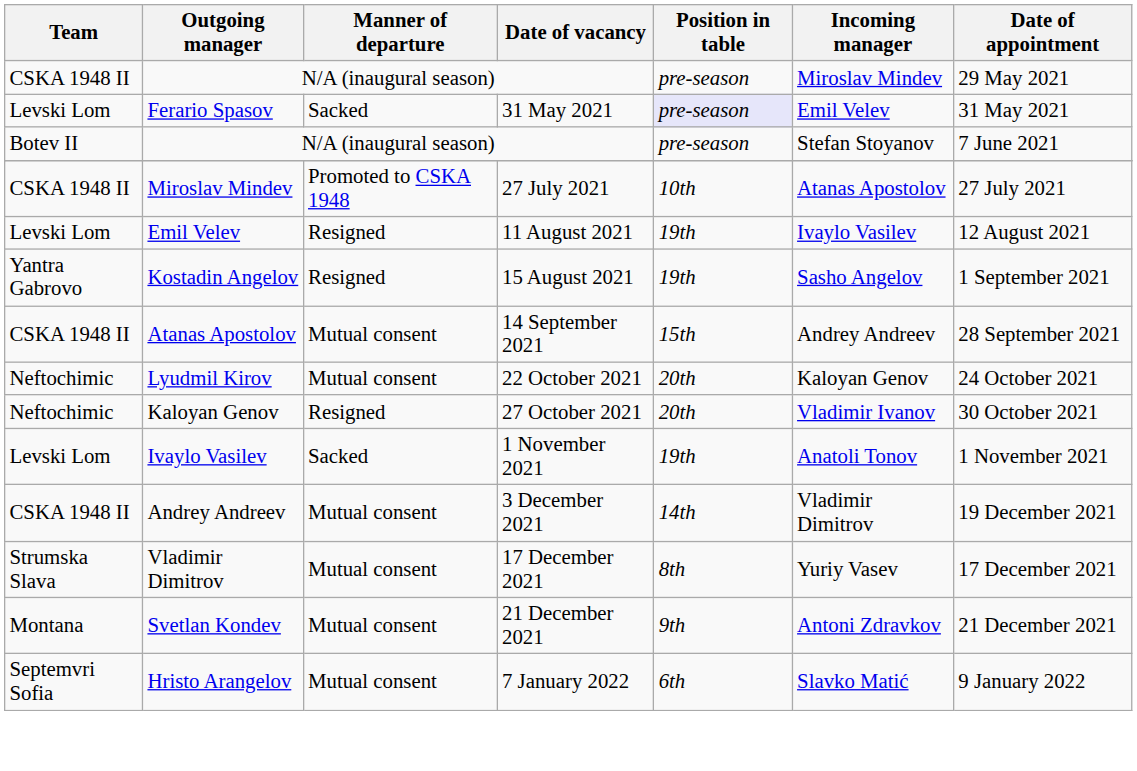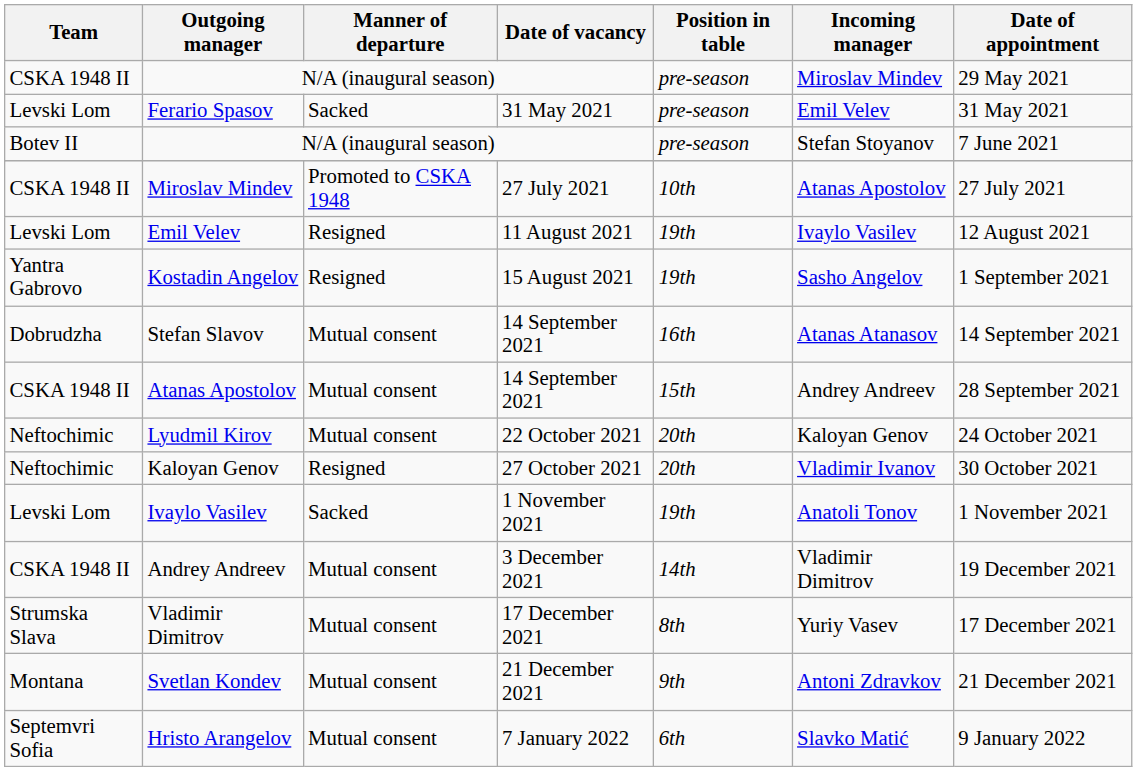Ferario Spasov | Position in table: lavender background -> no background
+ row: Dobrudzha | Stefan Slavov | Mutual consent | 14 September 2021 | 16th | Atanas Atanasov | 14 September 2021
